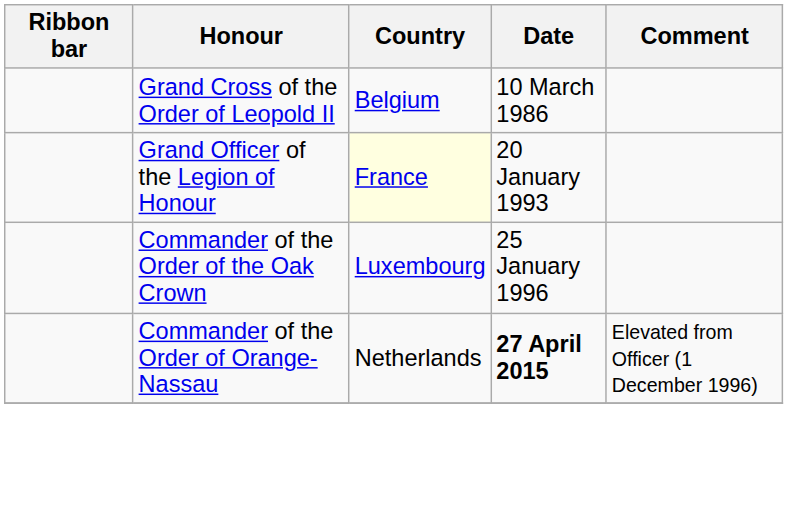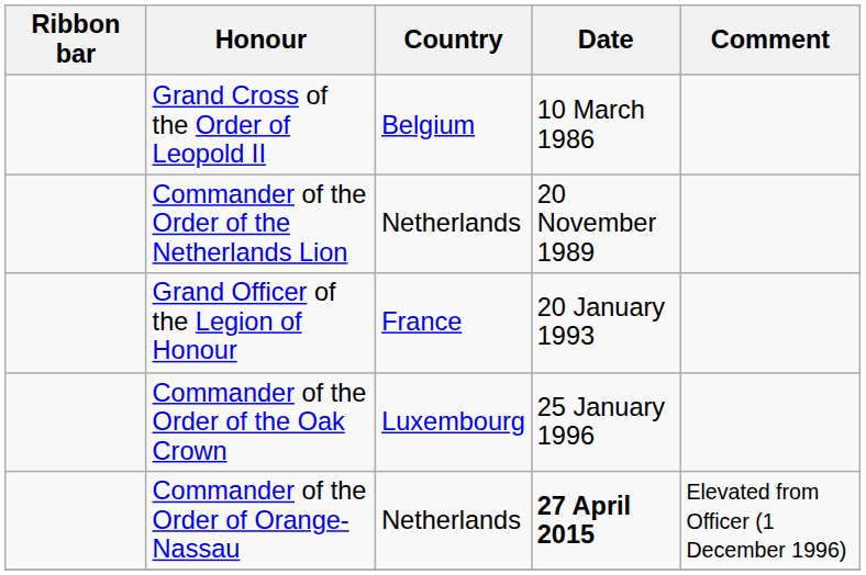+ row: Commander of the Order of the Netherlands Lion | Netherlands | 20 November 1989
Grand Officer of the Legion of Honour | Country: lightyellow background -> no background
